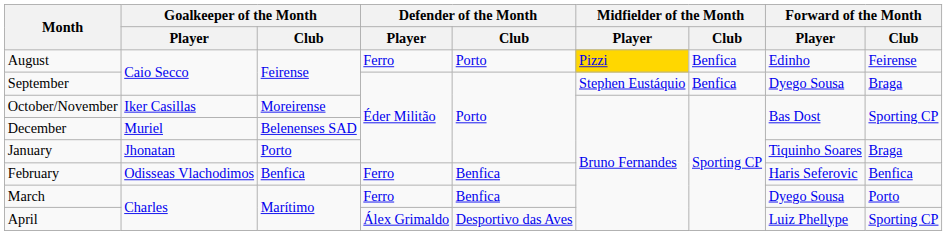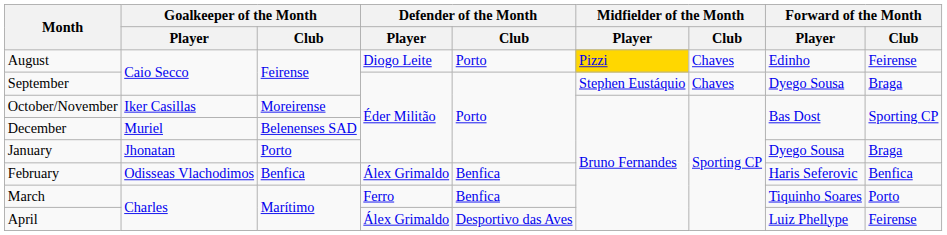August | Defender of the Month / Player: Ferro -> Diogo Leite
August | Midfielder of the Month / Club: Benfica -> Chaves
September | Midfielder of the Month / Club: Benfica -> Chaves
January | Forward of the Month / Player: Tiquinho Soares -> Dyego Sousa
February | Defender of the Month / Player: Ferro -> Álex Grimaldo
March | Forward of the Month / Player: Dyego Sousa -> Tiquinho Soares
April | Forward of the Month / Club: Sporting CP -> Feirense
